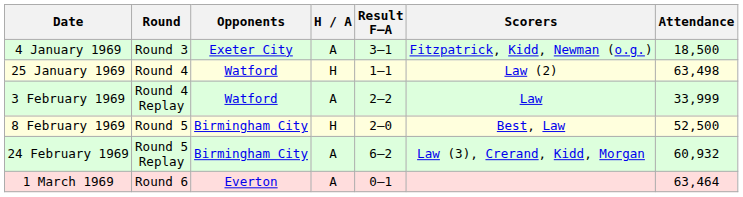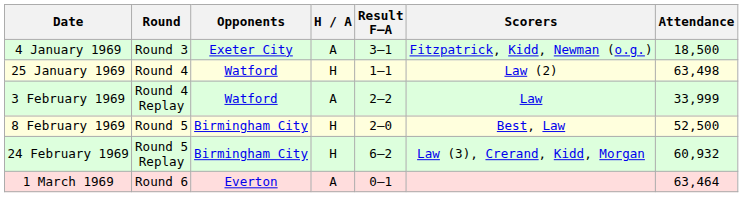24 February 1969 | H / A: A -> H
